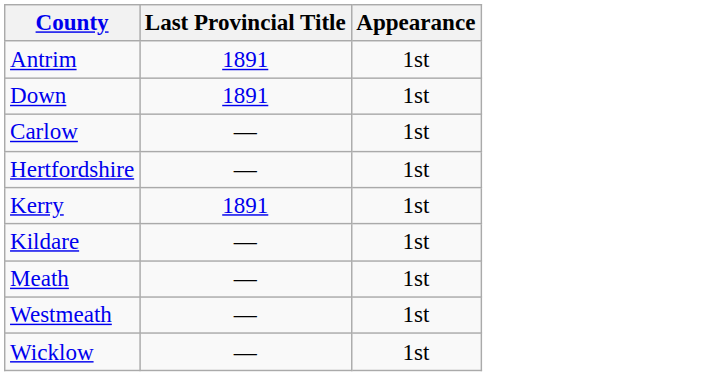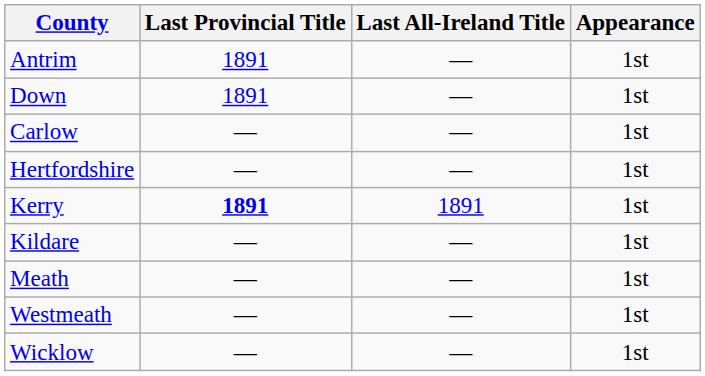+ column: Last All-Ireland Title | — | — | — | — | 1891 | — | — | — | —
Kerry | Last Provincial Title: normal -> bold
